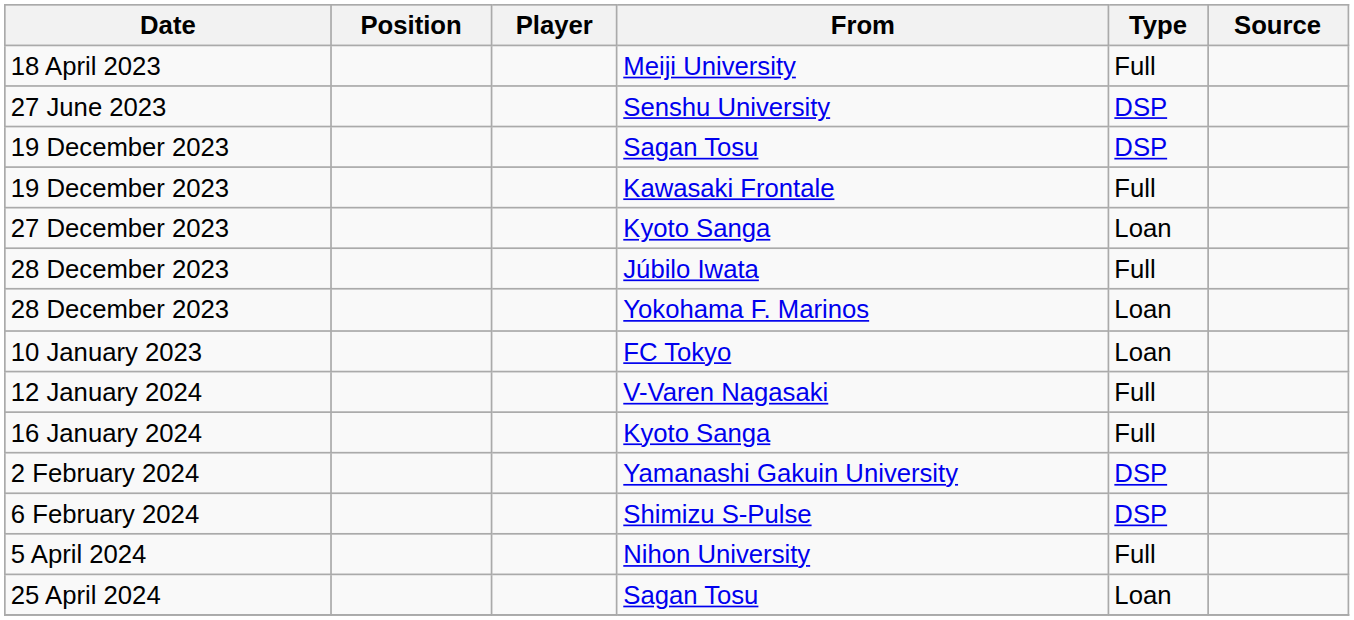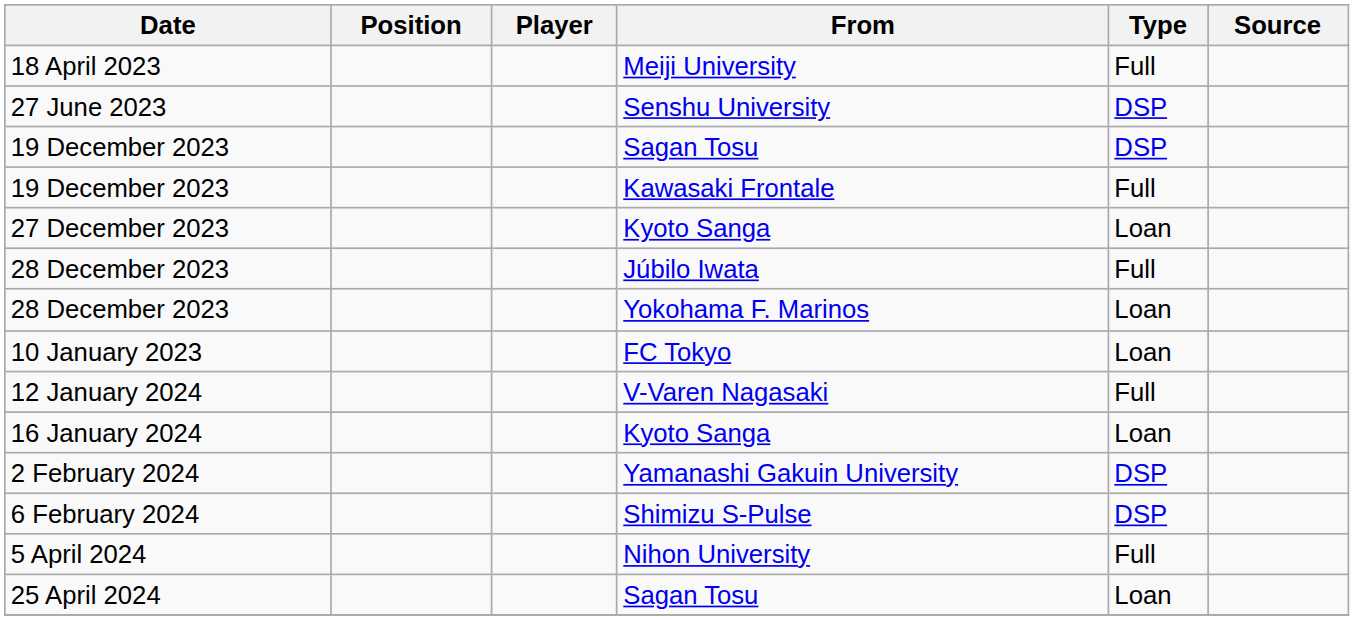16 January 2024 | Type: Full -> Loan
